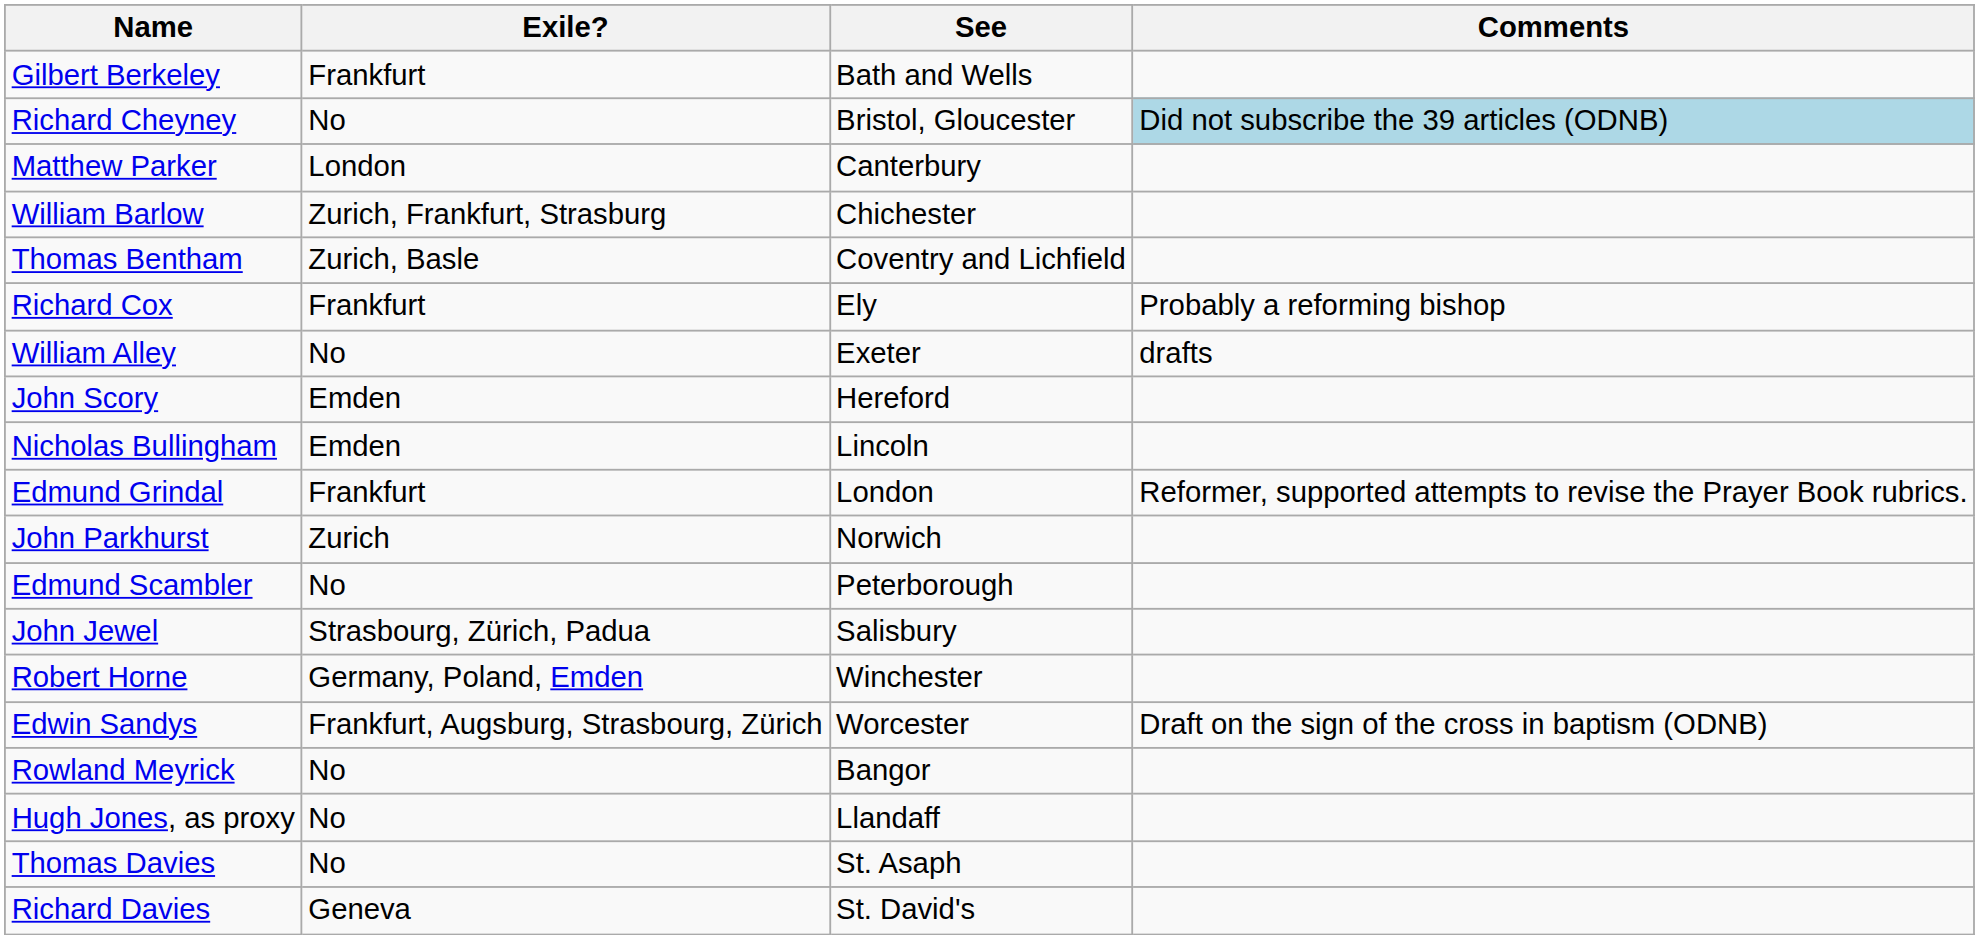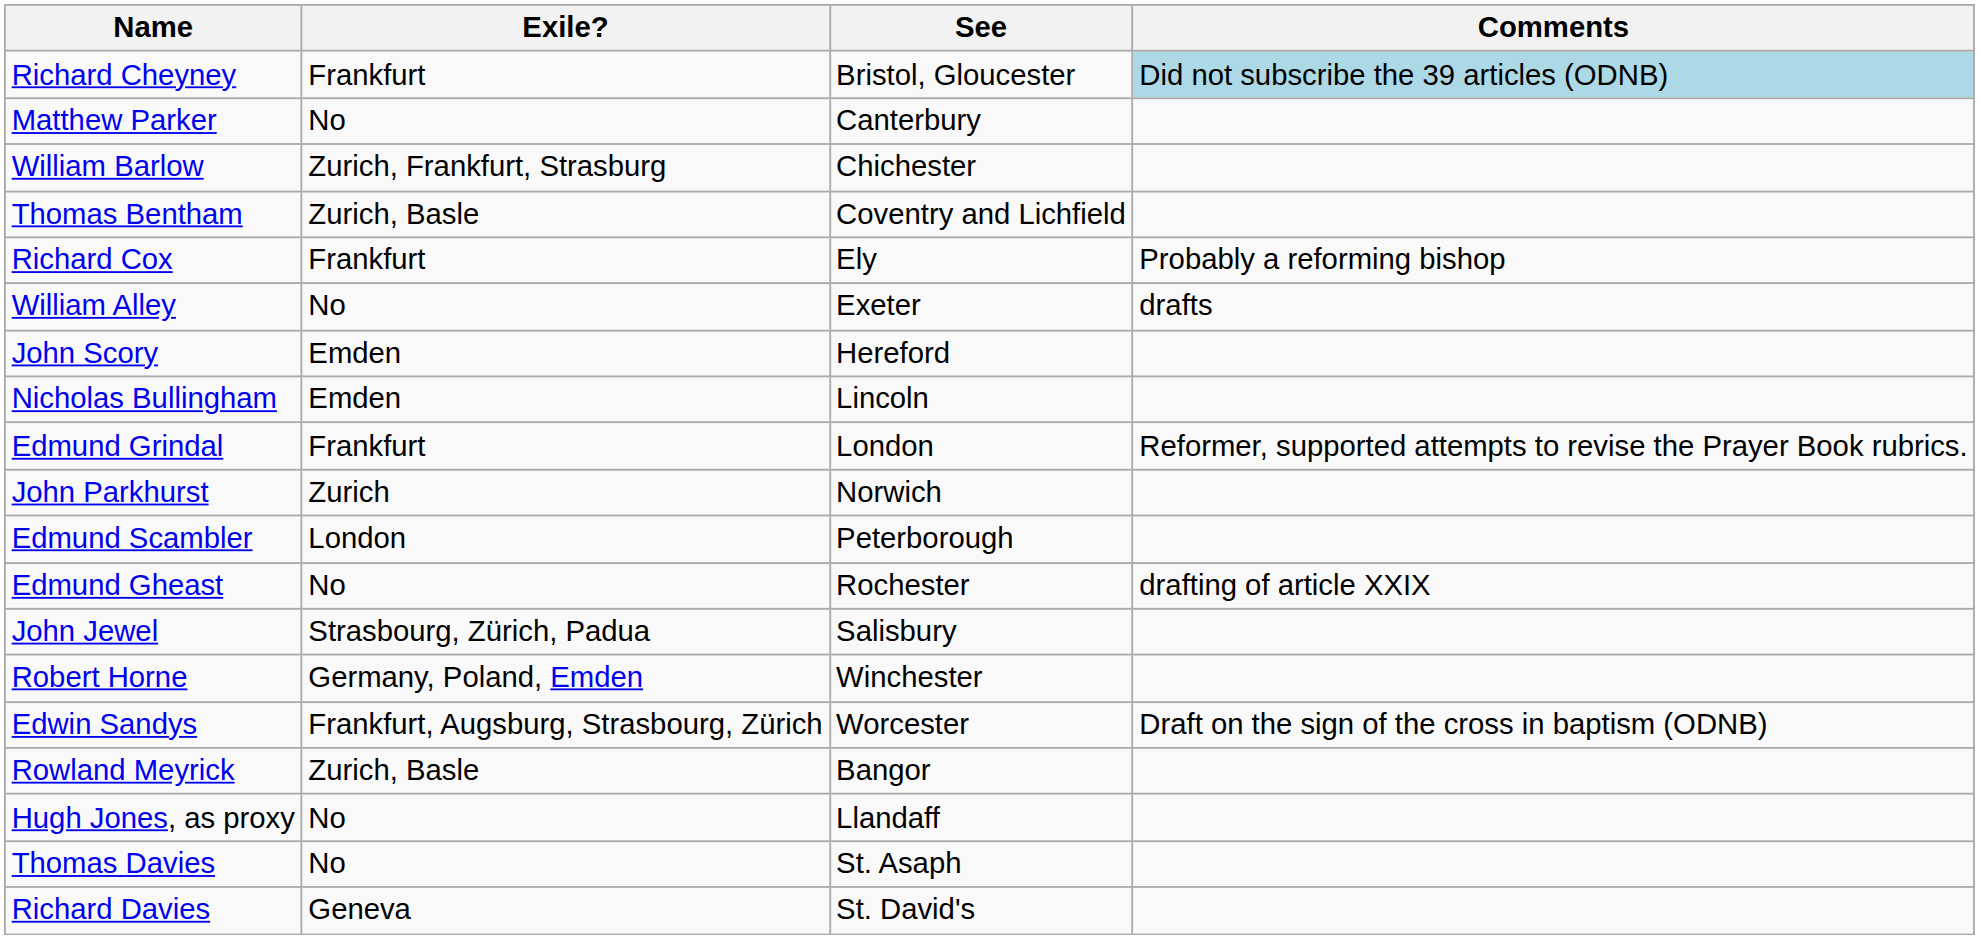- row: Gilbert Berkeley | Frankfurt | Bath and Wells
Richard Cheyney | Exile?: No -> Frankfurt
Matthew Parker | Exile?: London -> No
Edmund Scambler | Exile?: No -> London
+ row: Edmund Gheast | No | Rochester | drafting of article XXIX
Rowland Meyrick | Exile?: No -> Zurich, Basle
